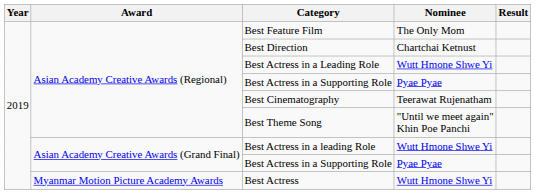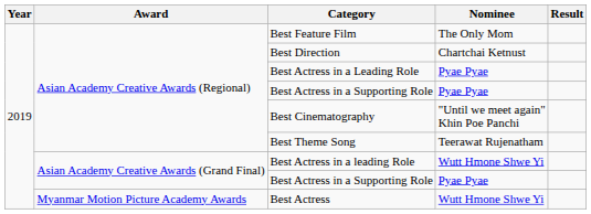Best Actress in a Leading Role | Nominee: Wutt Hmone Shwe Yi -> Pyae Pyae
Best Cinematography | Nominee: Teerawat Rujenatham -> "Until we meet again" Khin Poe Panchi
Best Theme Song | Nominee: "Until we meet again" Khin Poe Panchi -> Teerawat Rujenatham
